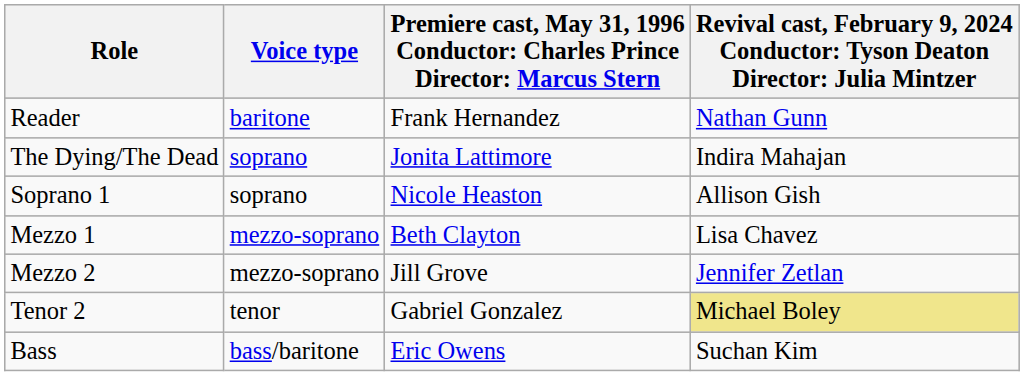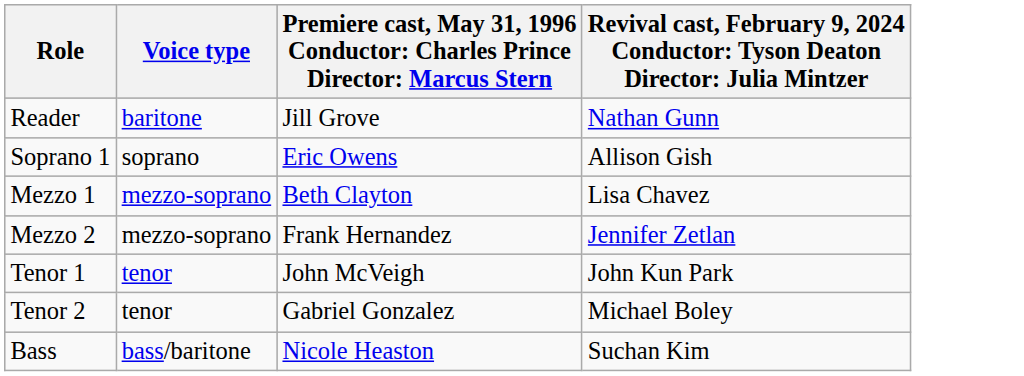Reader | column 3: Frank Hernandez -> Jill Grove
- row: The Dying/The Dead | soprano | Jonita Lattimore | Indira Mahajan
Soprano 1 | column 3: Nicole Heaston -> Eric Owens
Mezzo 2 | column 3: Jill Grove -> Frank Hernandez
+ row: Tenor 1 | tenor | John McVeigh | John Kun Park
Tenor 2 | column 4: khaki background -> no background
Bass | column 3: Eric Owens -> Nicole Heaston
